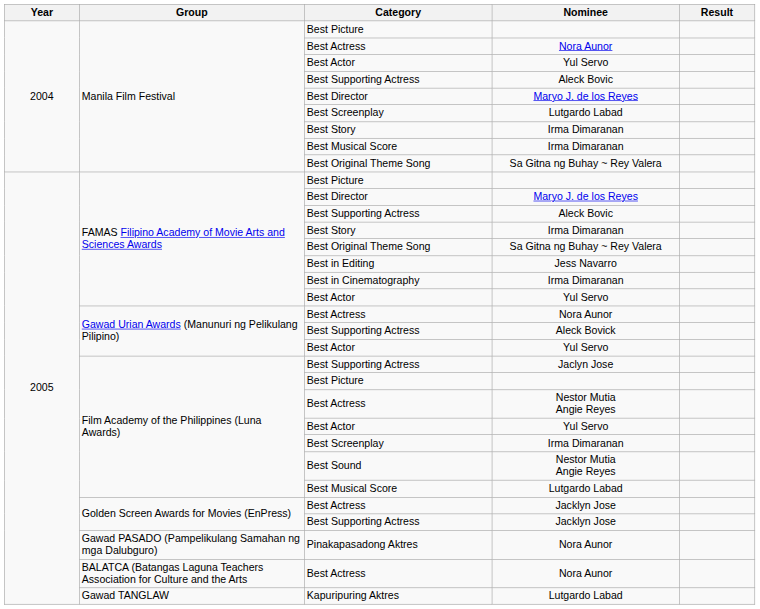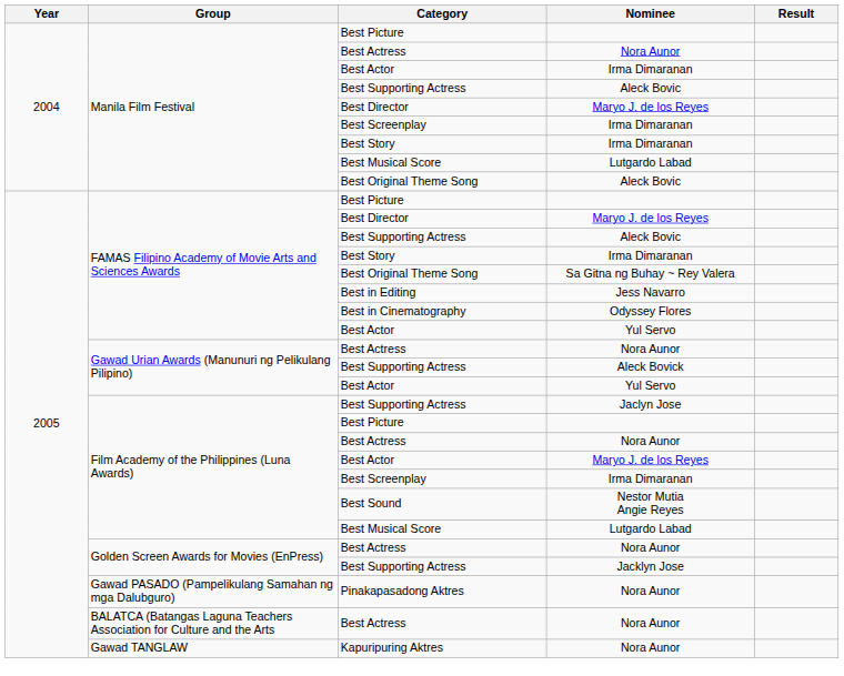Manila Film Festival / Best Actor | Nominee: Yul Servo -> Irma Dimaranan
Manila Film Festival / Best Screenplay | Nominee: Lutgardo Labad -> Irma Dimaranan
Manila Film Festival / Best Musical Score | Nominee: Irma Dimaranan -> Lutgardo Labad
Manila Film Festival / Best Original Theme Song | Nominee: Sa Gitna ng Buhay ~ Rey Valera -> Aleck Bovic
Best in Cinematography | Nominee: Irma Dimaranan -> Odyssey Flores
Film Academy of the Philippines (Luna Awards) / Best Actress | Nominee: Nestor Mutia Angie Reyes -> Nora Aunor
Film Academy of the Philippines (Luna Awards) / Best Actor | Nominee: Yul Servo -> Maryo J. de los Reyes
Golden Screen Awards for Movies (EnPress) / Best Actress | Nominee: Jacklyn Jose -> Nora Aunor
Kapuripuring Aktres | Nominee: Lutgardo Labad -> Nora Aunor
